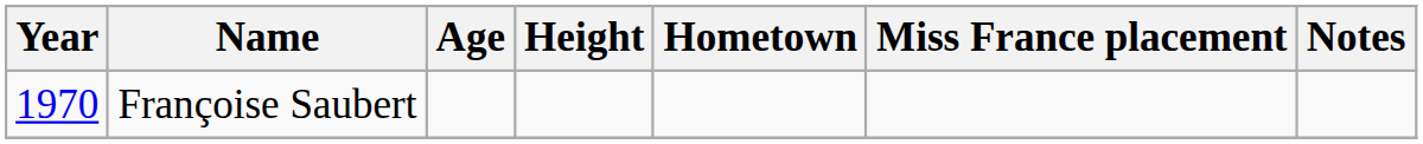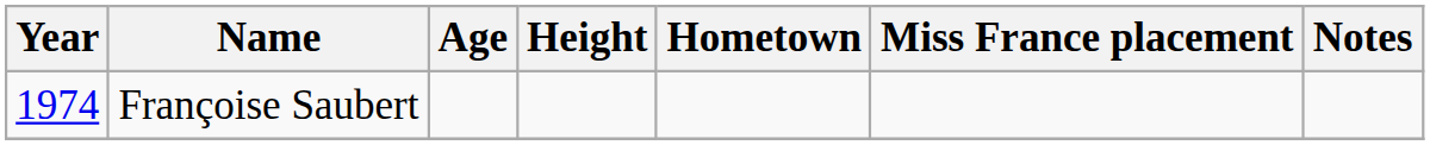Françoise Saubert | Year: 1970 -> 1974
